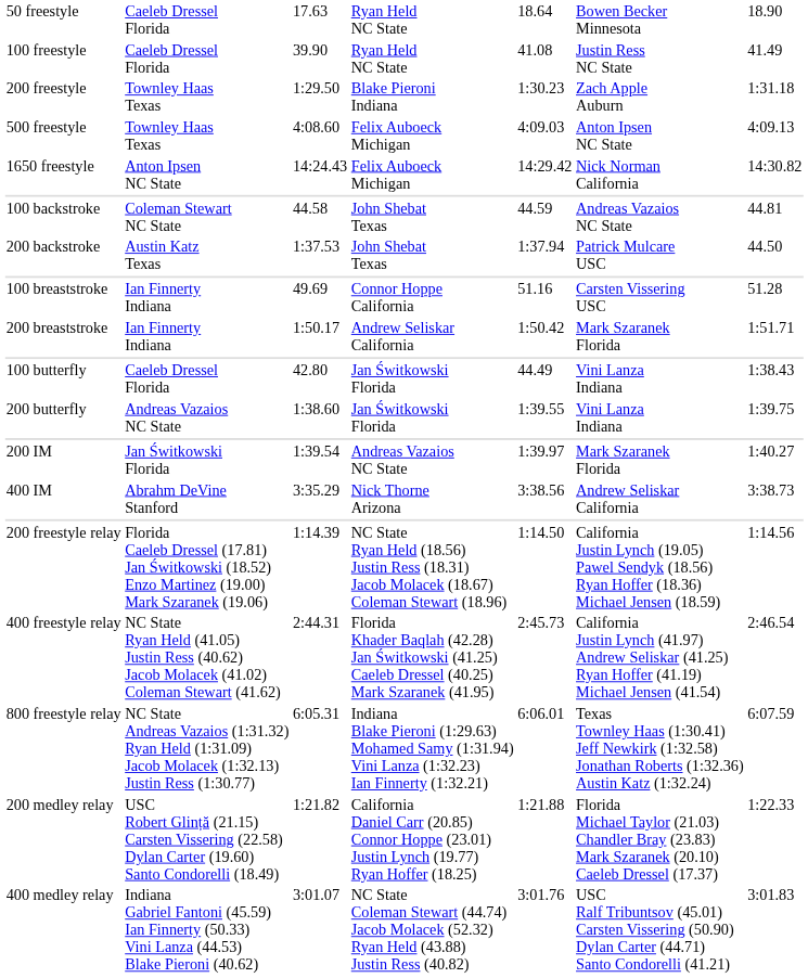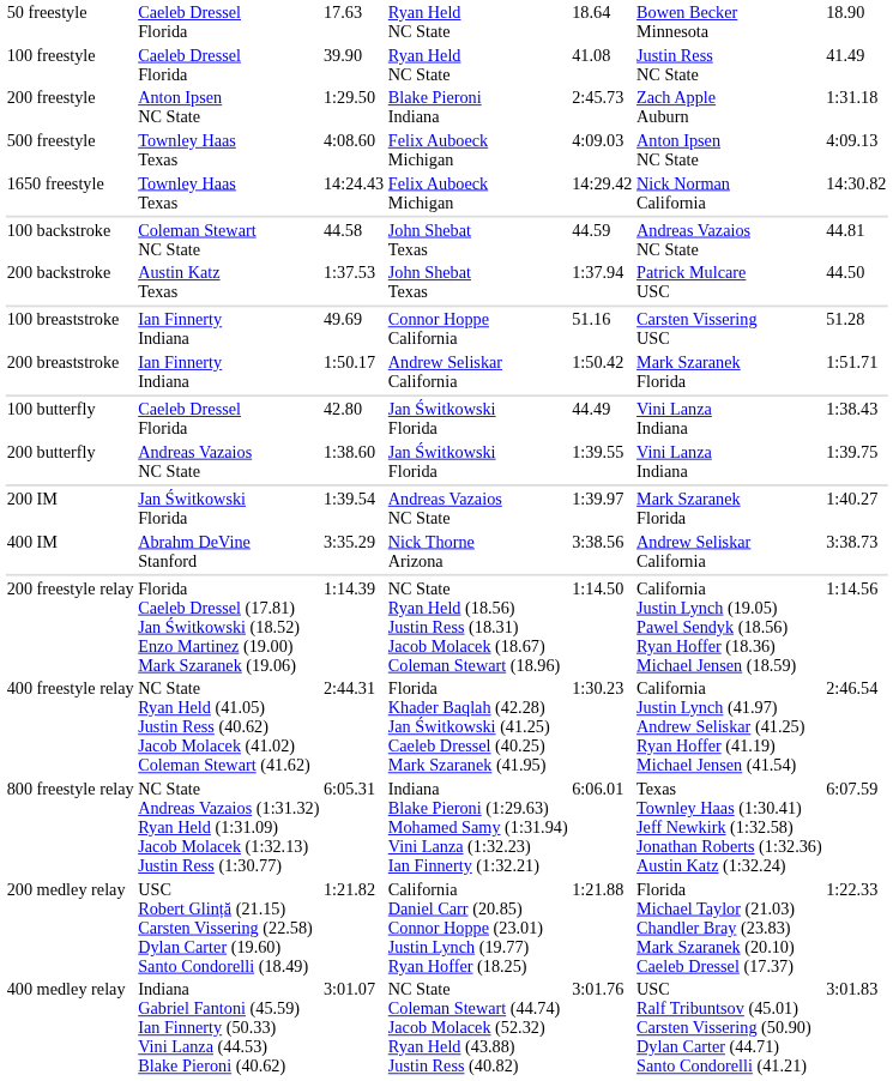200 freestyle | column 2: Townley Haas Texas -> Anton Ipsen NC State
200 freestyle | column 5: 1:30.23 -> 2:45.73
1650 freestyle | column 2: Anton Ipsen NC State -> Townley Haas Texas
400 freestyle relay | column 5: 2:45.73 -> 1:30.23
